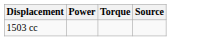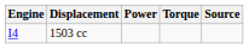+ column: Engine | I4
